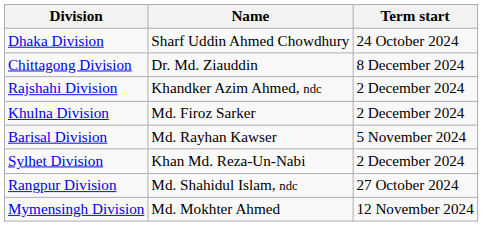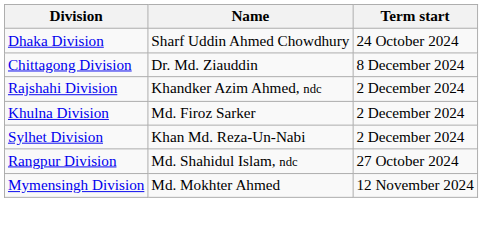- row: Barisal Division | Md. Rayhan Kawser | 5 November 2024
